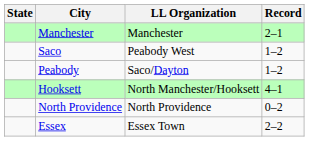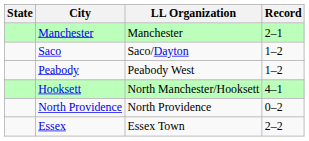Saco | LL Organization: Peabody West -> Saco/Dayton
Peabody | LL Organization: Saco/Dayton -> Peabody West
